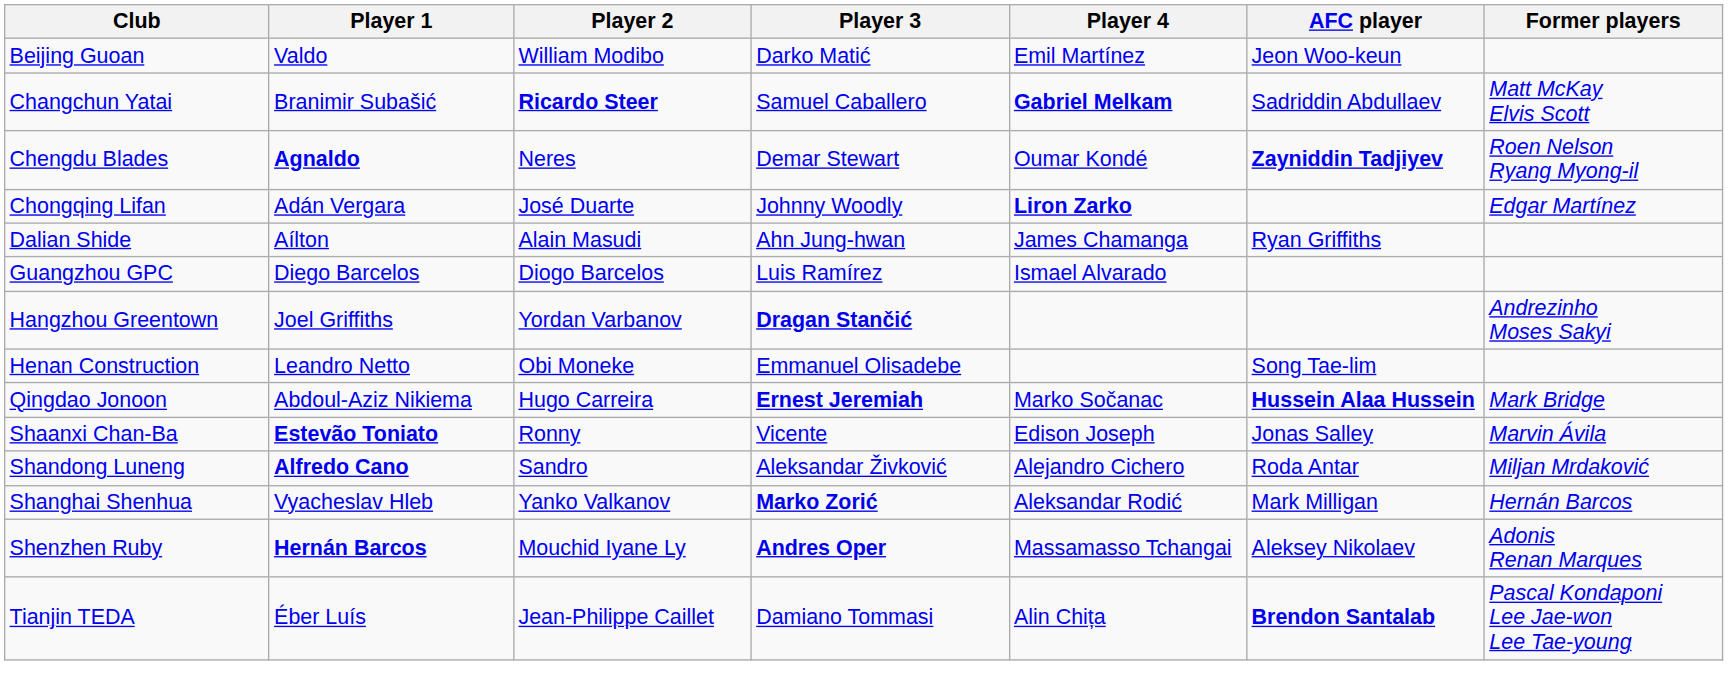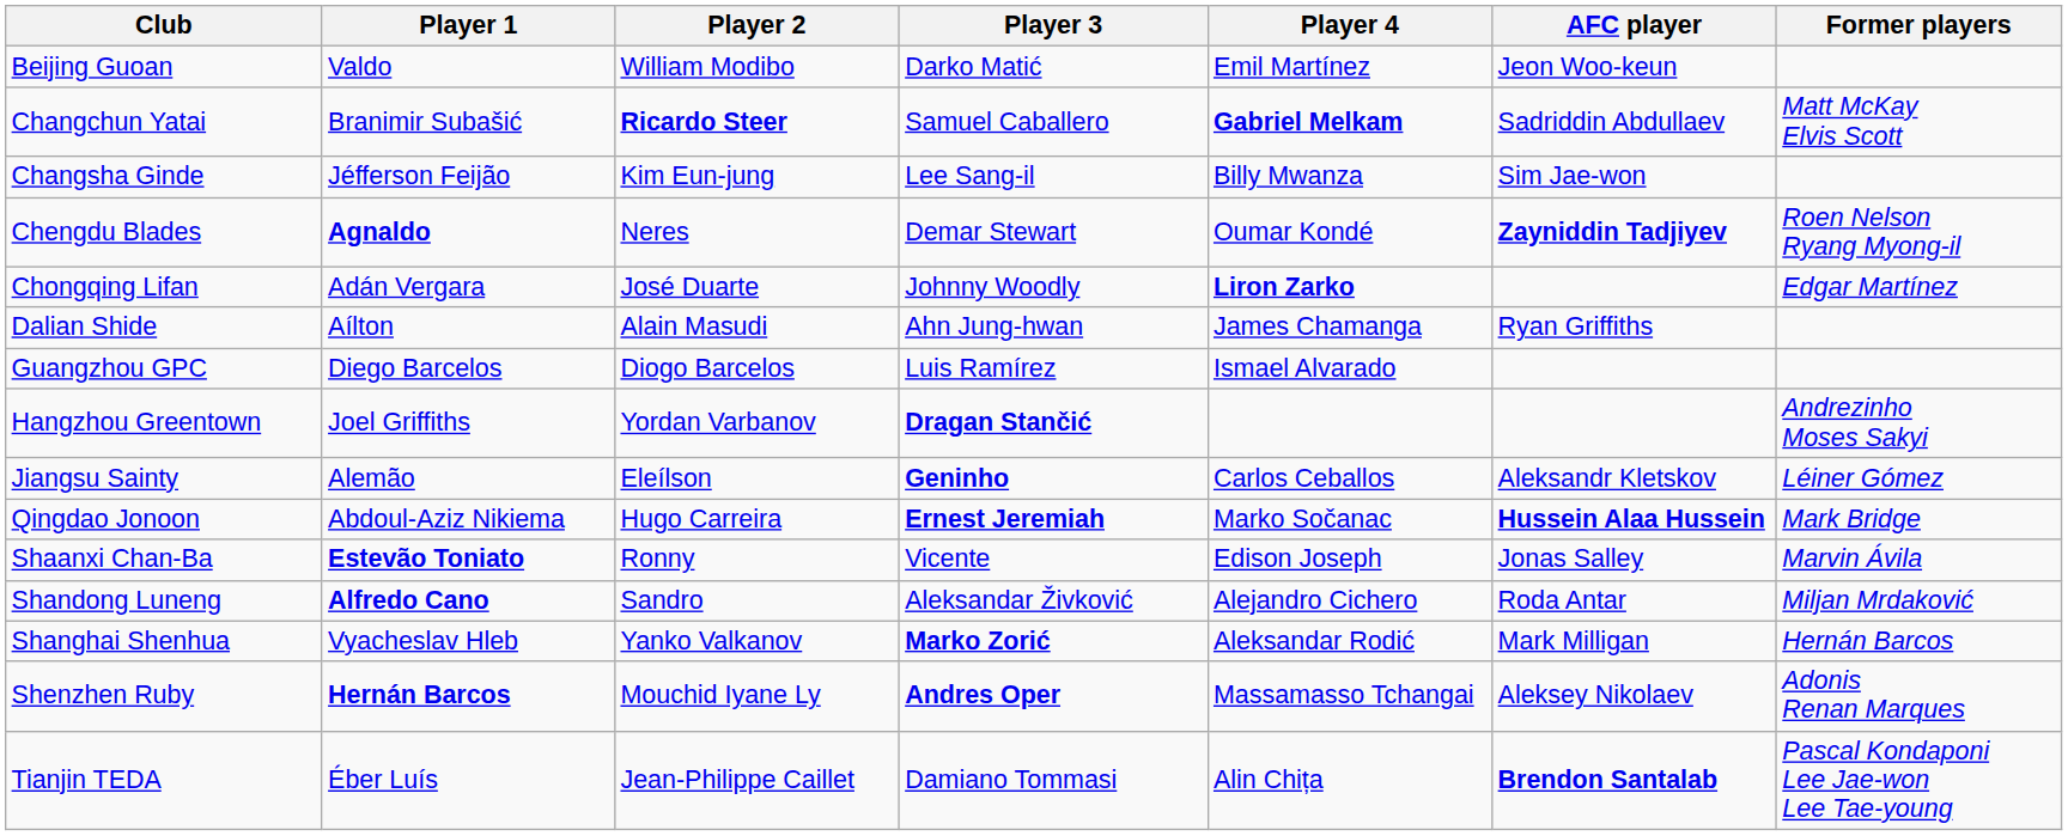+ row: Changsha Ginde | Jéfferson Feijão | Kim Eun-jung | Lee Sang-il | Billy Mwanza | Sim Jae-won
- row: Henan Construction | Leandro Netto | Obi Moneke | Emmanuel Olisadebe | Song Tae-lim
+ row: Jiangsu Sainty | Alemão | Eleílson | Geninho | Carlos Ceballos | Aleksandr Kletskov | Léiner Gómez
